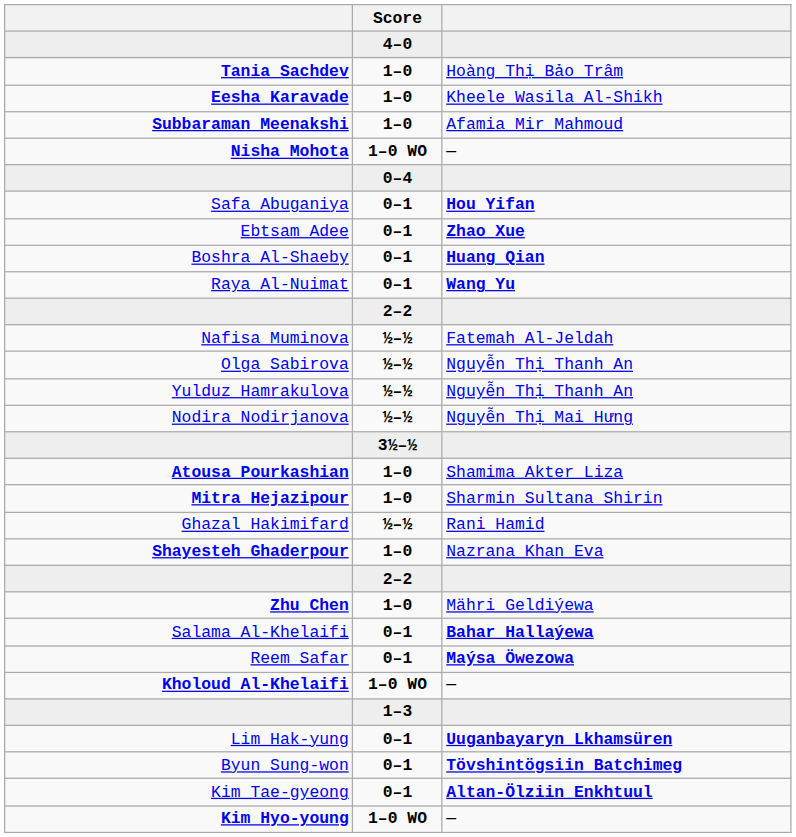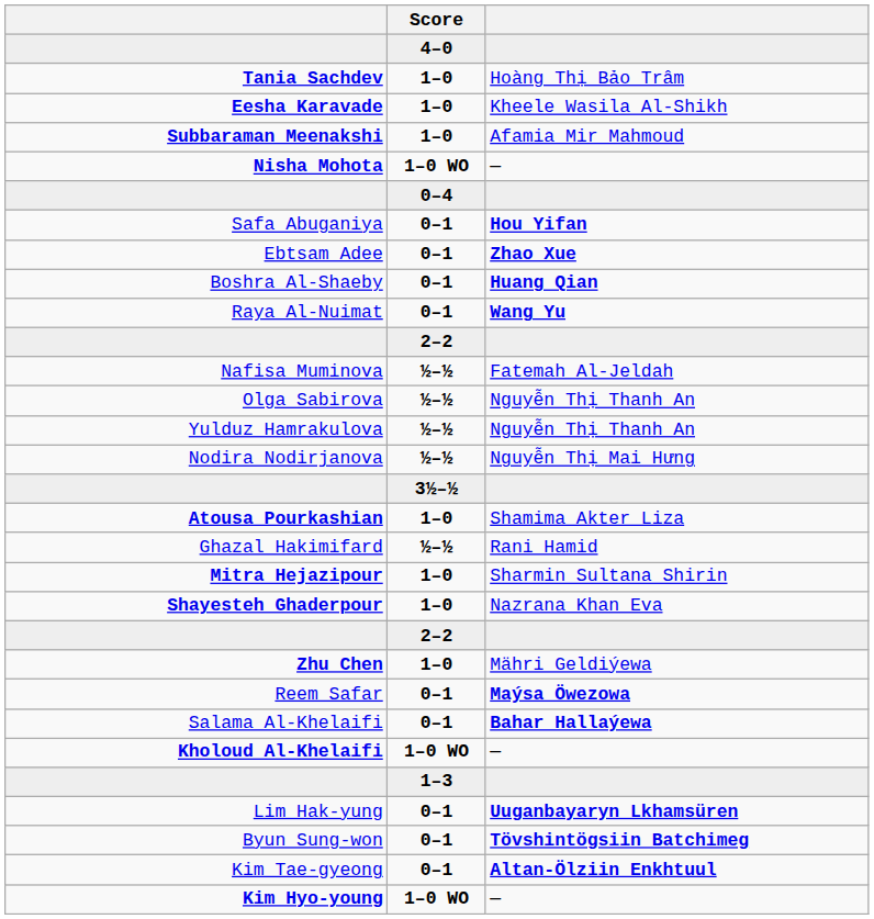rows swapped: Mitra Hejazipour <-> Ghazal Hakimifard
rows swapped: Salama Al-Khelaifi <-> Reem Safar
